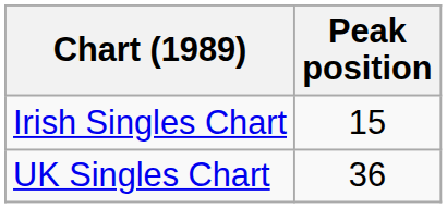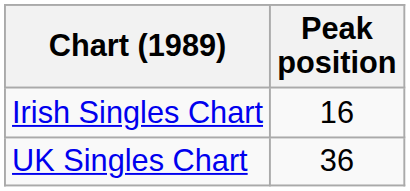Irish Singles Chart | Peak position: 15 -> 16
